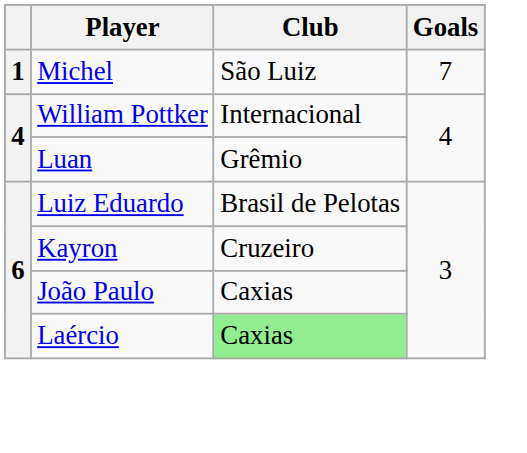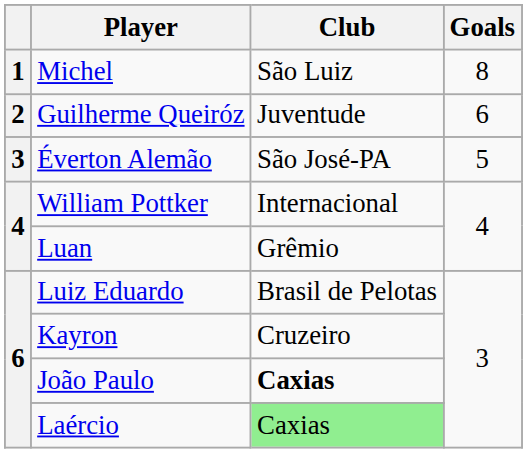Michel | Goals: 7 -> 8
+ row: 2 | Guilherme Queiróz | Juventude | 6
+ row: 3 | Éverton Alemão | São José-PA | 5
João Paulo | Club: normal -> bold
